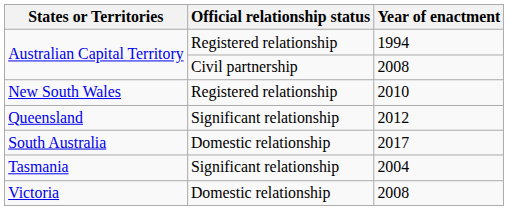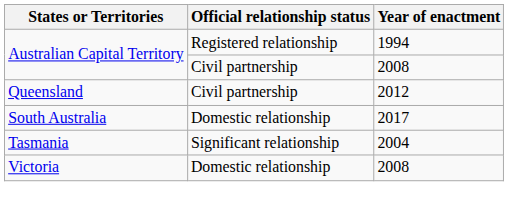- row: New South Wales | Registered relationship | 2010
Queensland | Official relationship status: Significant relationship -> Civil partnership
